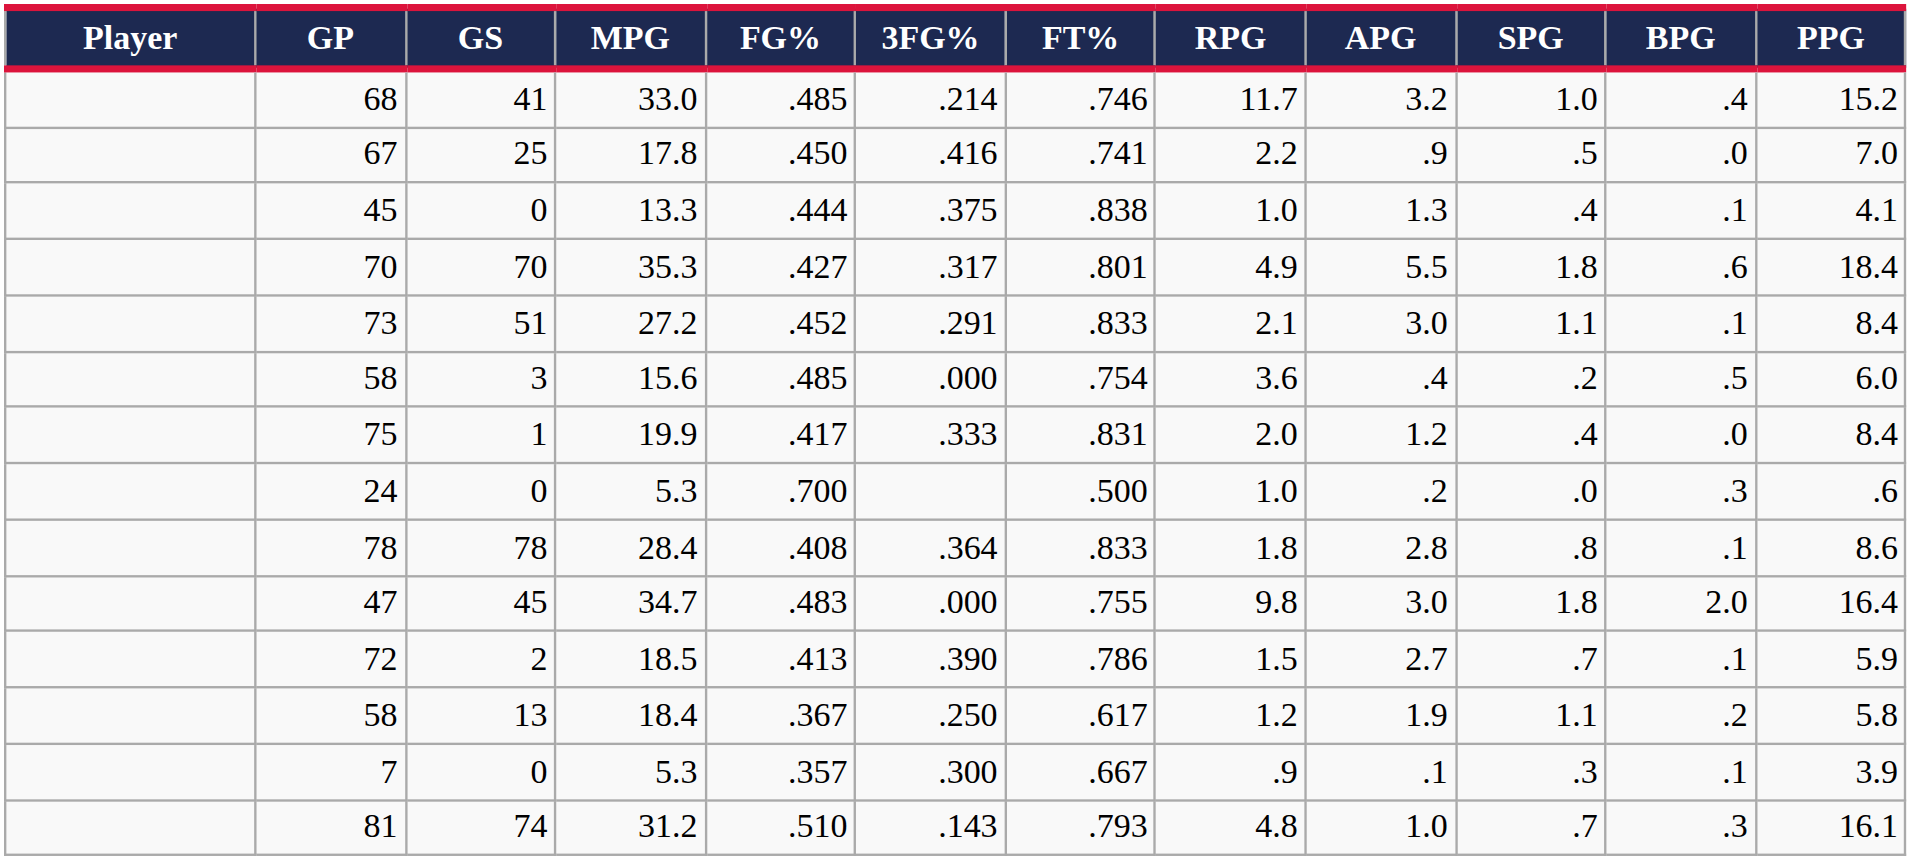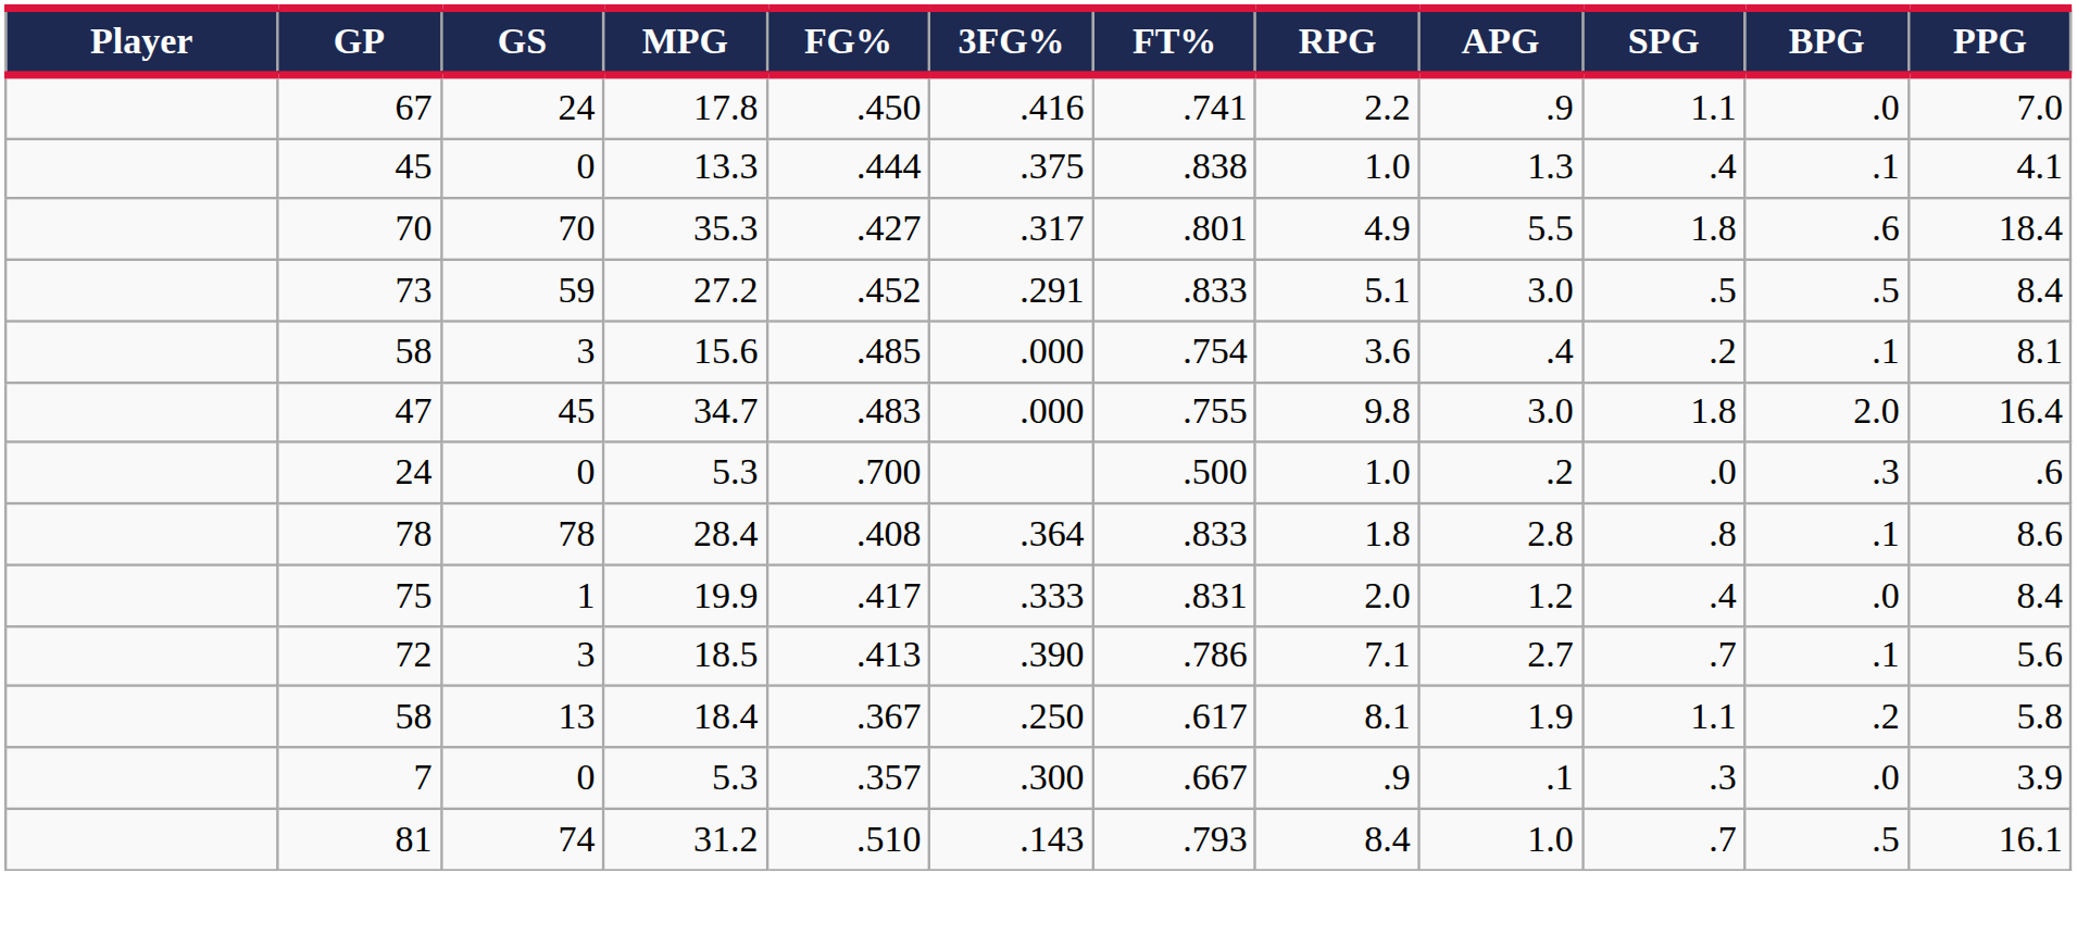- row: 68 | 41 | 33.0 | .485 | .214 | .746 | 11.7 | 3.2 | 1.0 | .4 | 15.2
67 | GS: 25 -> 24
67 | SPG: .5 -> 1.1
73 | GS: 51 -> 59
73 | RPG: 2.1 -> 5.1
73 | SPG: 1.1 -> .5
73 | BPG: .1 -> .5
58 / 15.6 | BPG: .5 -> .1
58 / 15.6 | PPG: 6.0 -> 8.1
rows swapped: 75 <-> 47
72 | GS: 2 -> 3
72 | RPG: 1.5 -> 7.1
72 | PPG: 5.9 -> 5.6
58 / 18.4 | RPG: 1.2 -> 8.1
7 | BPG: .1 -> .0
81 | RPG: 4.8 -> 8.4
81 | BPG: .3 -> .5
